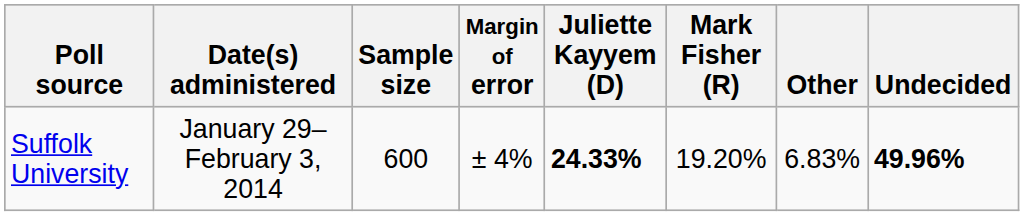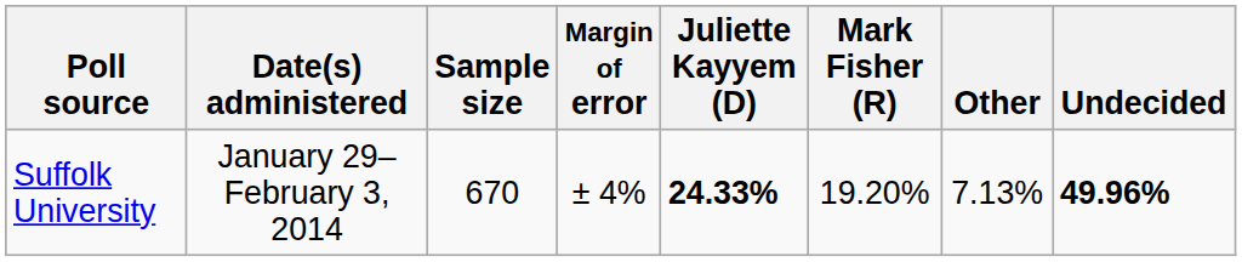Suffolk University | Sample size: 600 -> 670
Suffolk University | Other: 6.83% -> 7.13%
